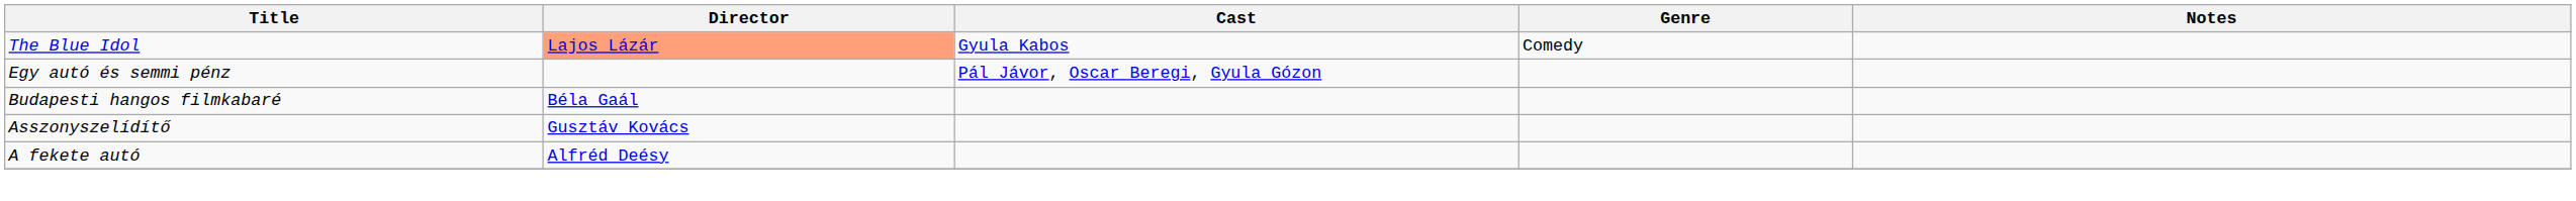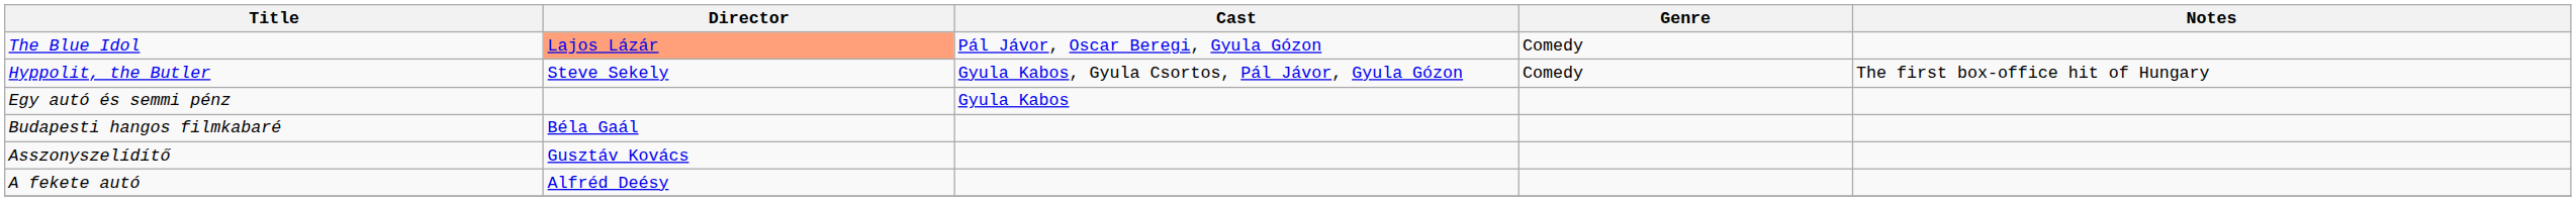The Blue Idol | Cast: Gyula Kabos -> Pál Jávor, Oscar Beregi, Gyula Gózon
+ row: Hyppolit, the Butler | Steve Sekely | Gyula Kabos, Gyula Csortos, Pál Jávor, Gyula Gózon | Comedy | The first box-office hit of Hungary
Egy autó és semmi pénz | Cast: Pál Jávor, Oscar Beregi, Gyula Gózon -> Gyula Kabos
